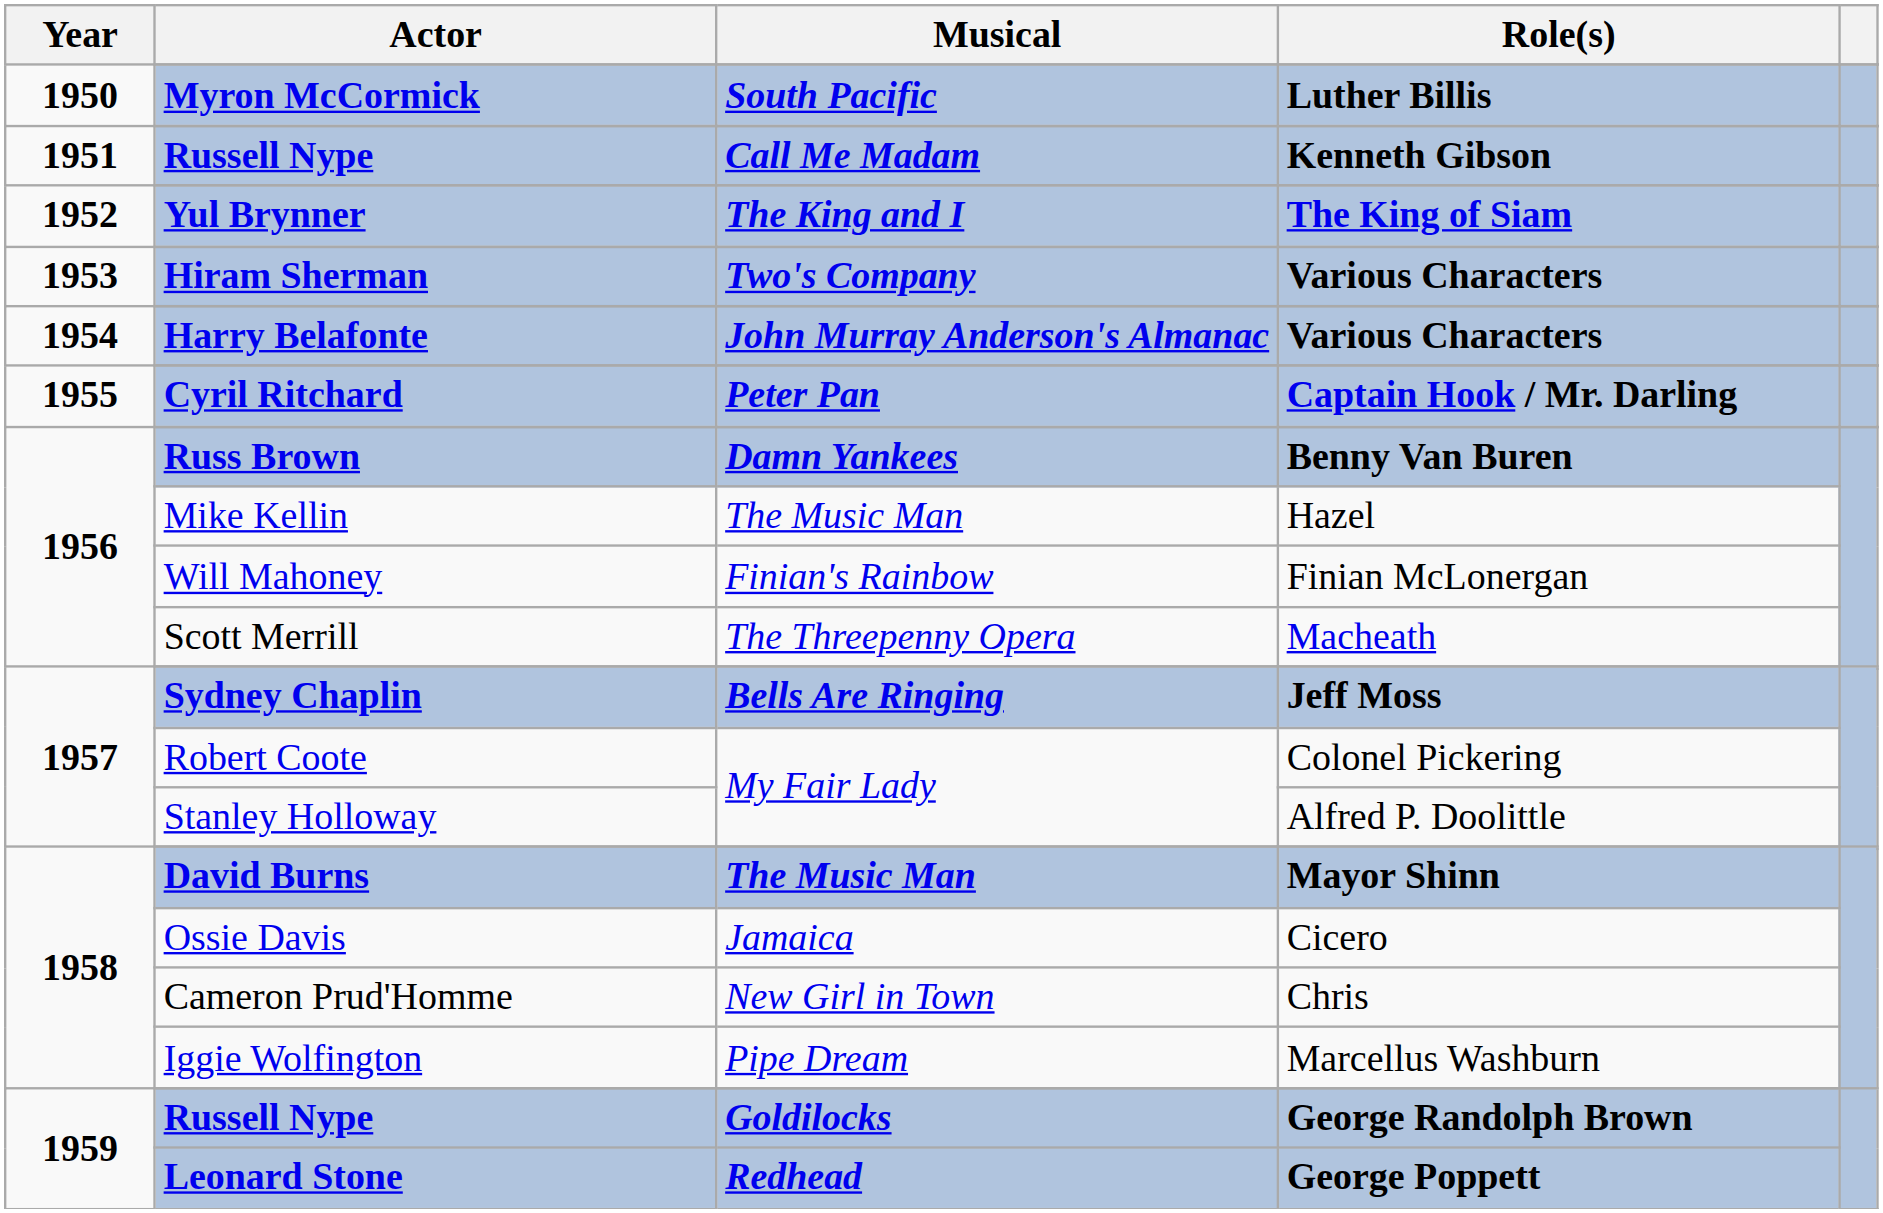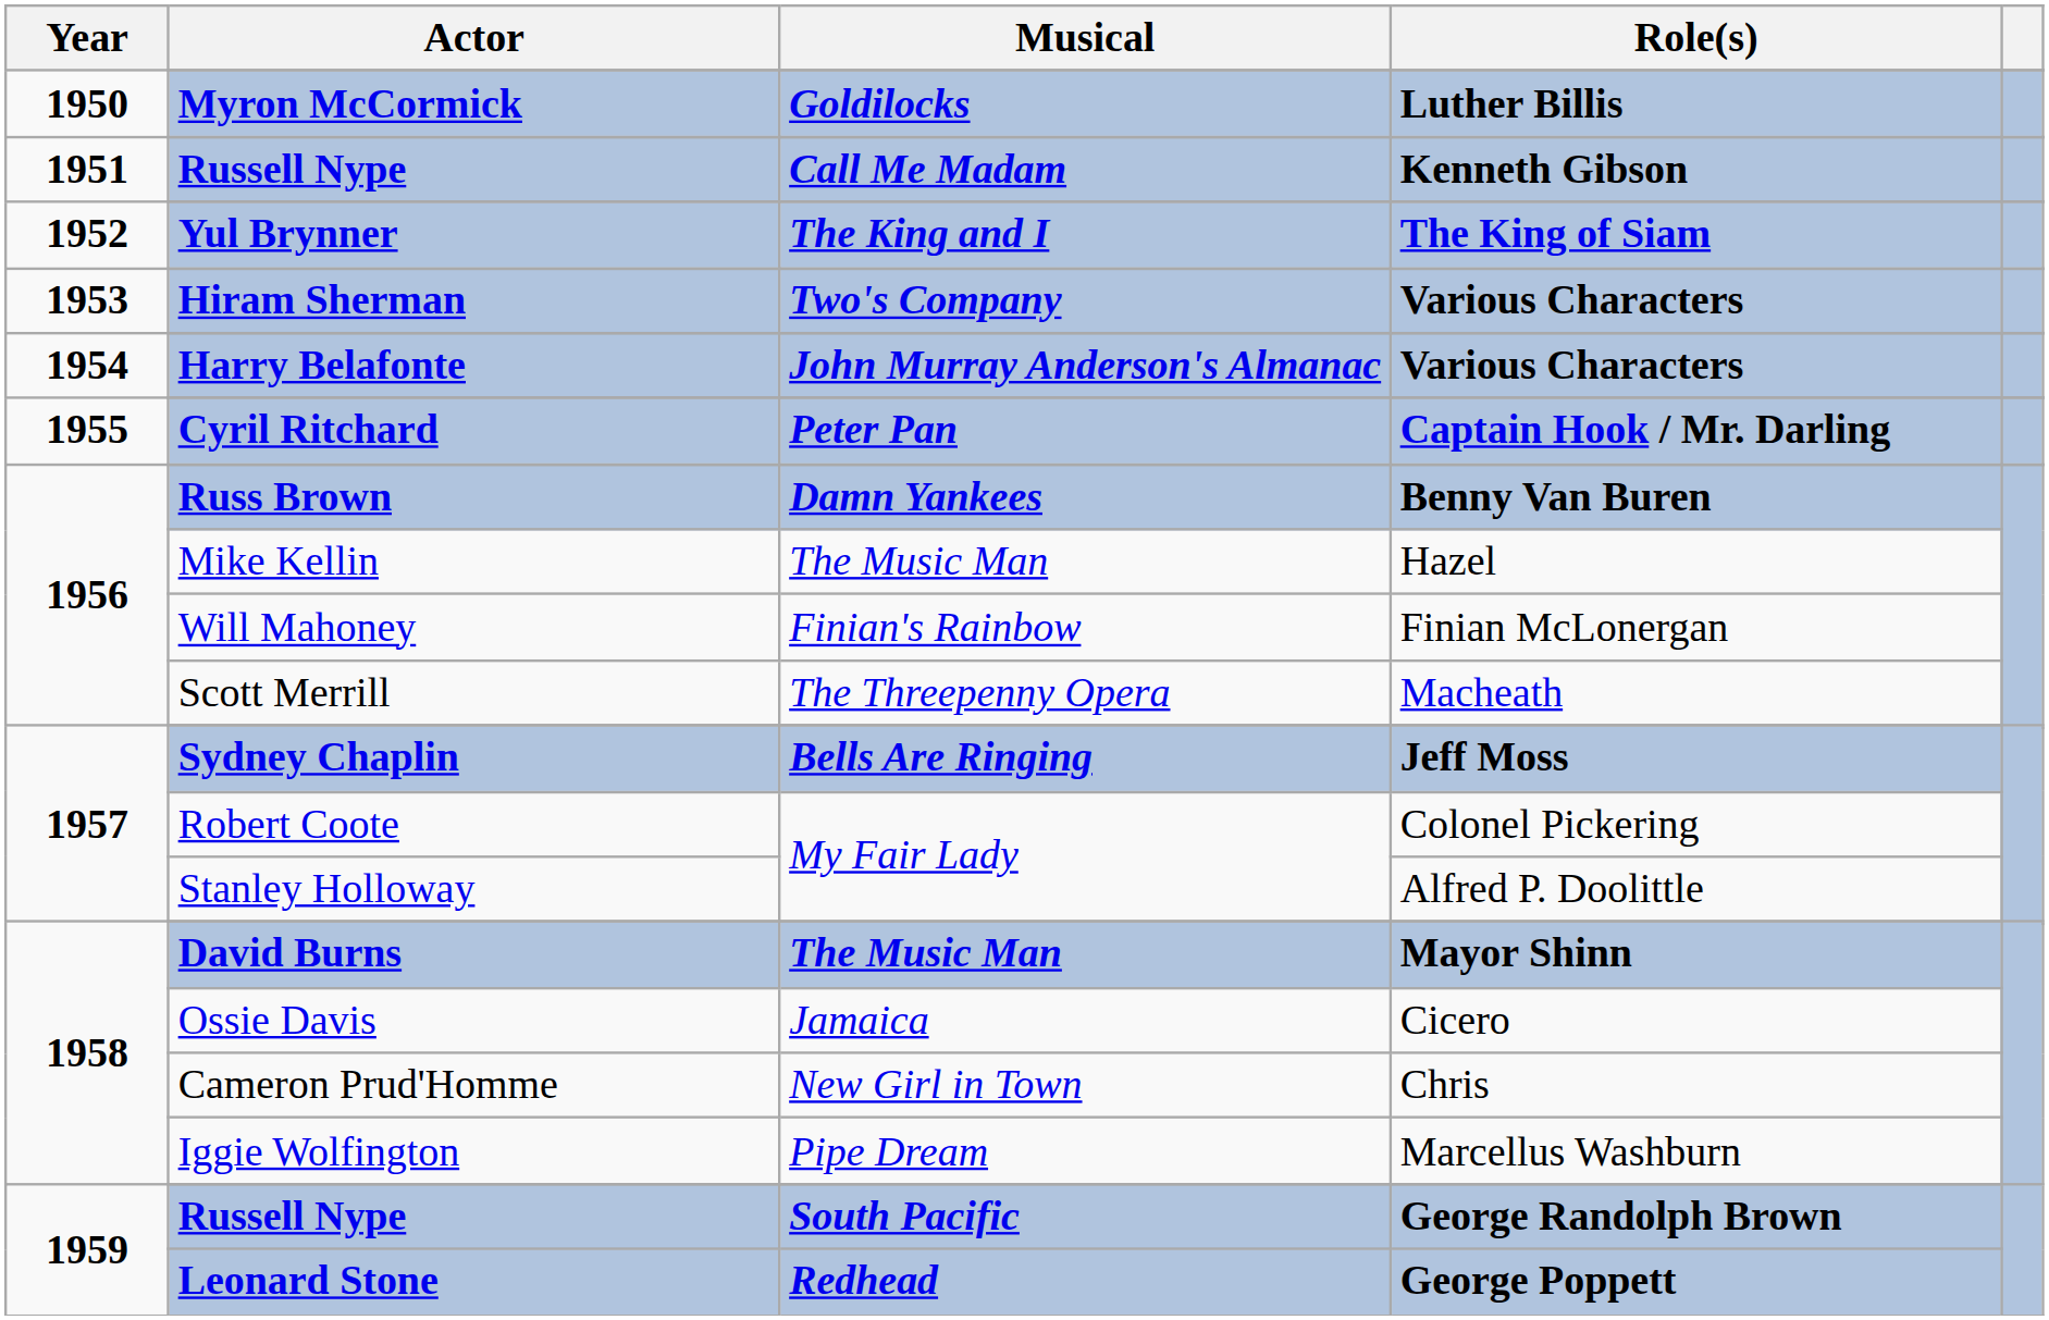Myron McCormick | Musical: South Pacific -> Goldilocks
1959 / Russell Nype | Musical: Goldilocks -> South Pacific
